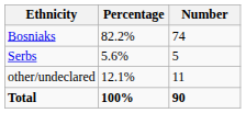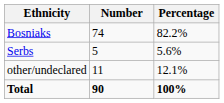columns swapped: Number <-> Percentage
